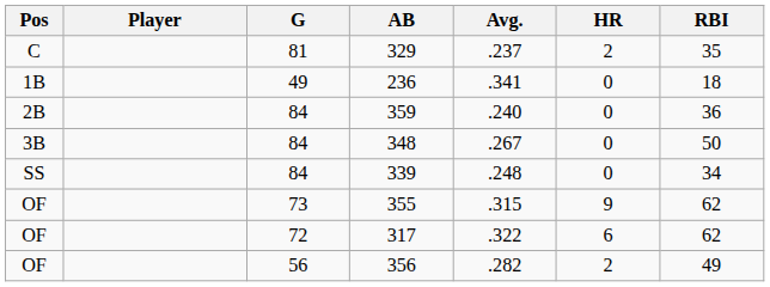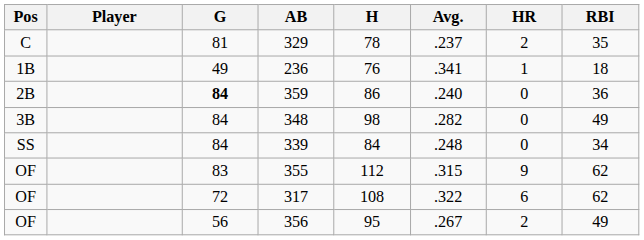+ column: H | 78 | 76 | 86 | 98 | 84 | 112 | 108 | 95
236 | HR: 0 -> 1
359 | G: normal -> bold
348 | Avg.: .267 -> .282
348 | RBI: 50 -> 49
355 | G: 73 -> 83
356 | Avg.: .282 -> .267
